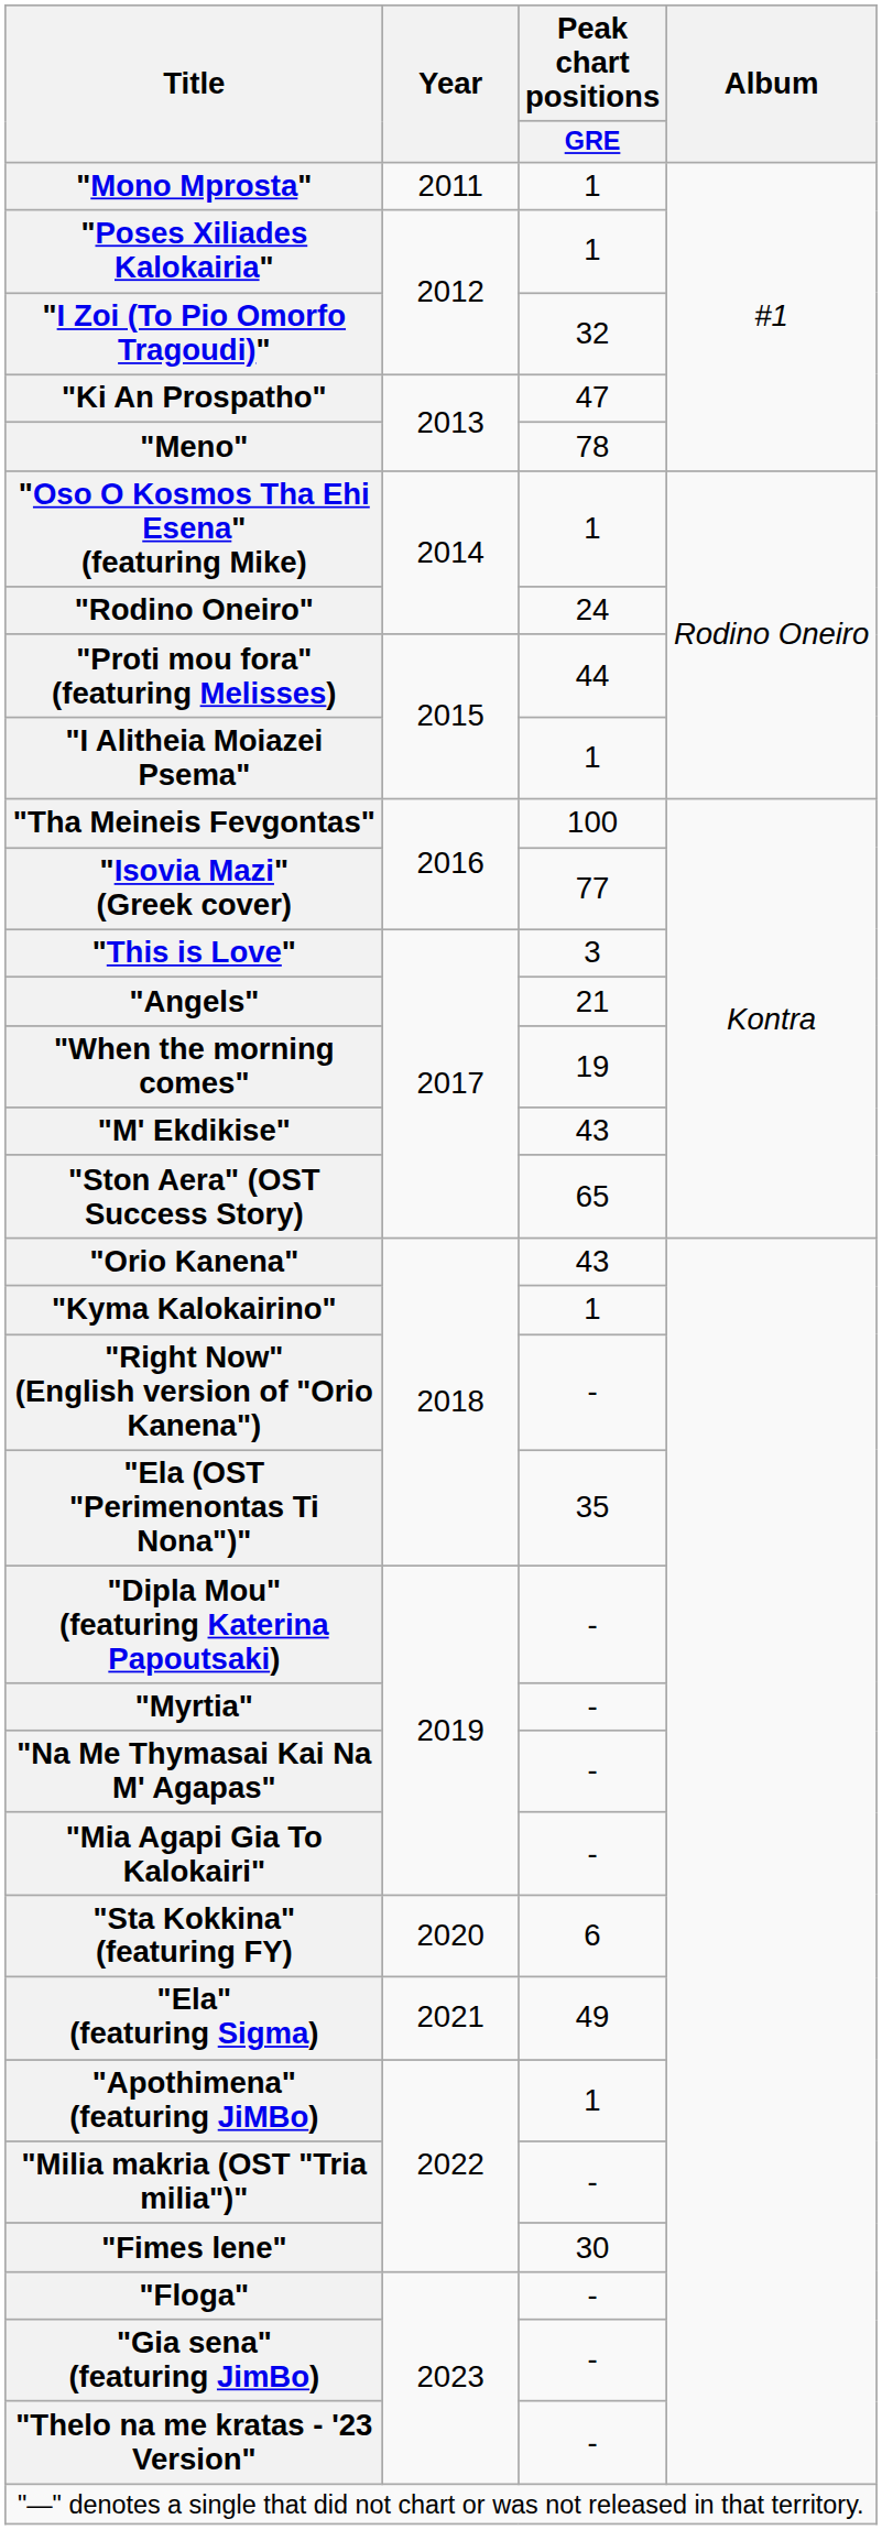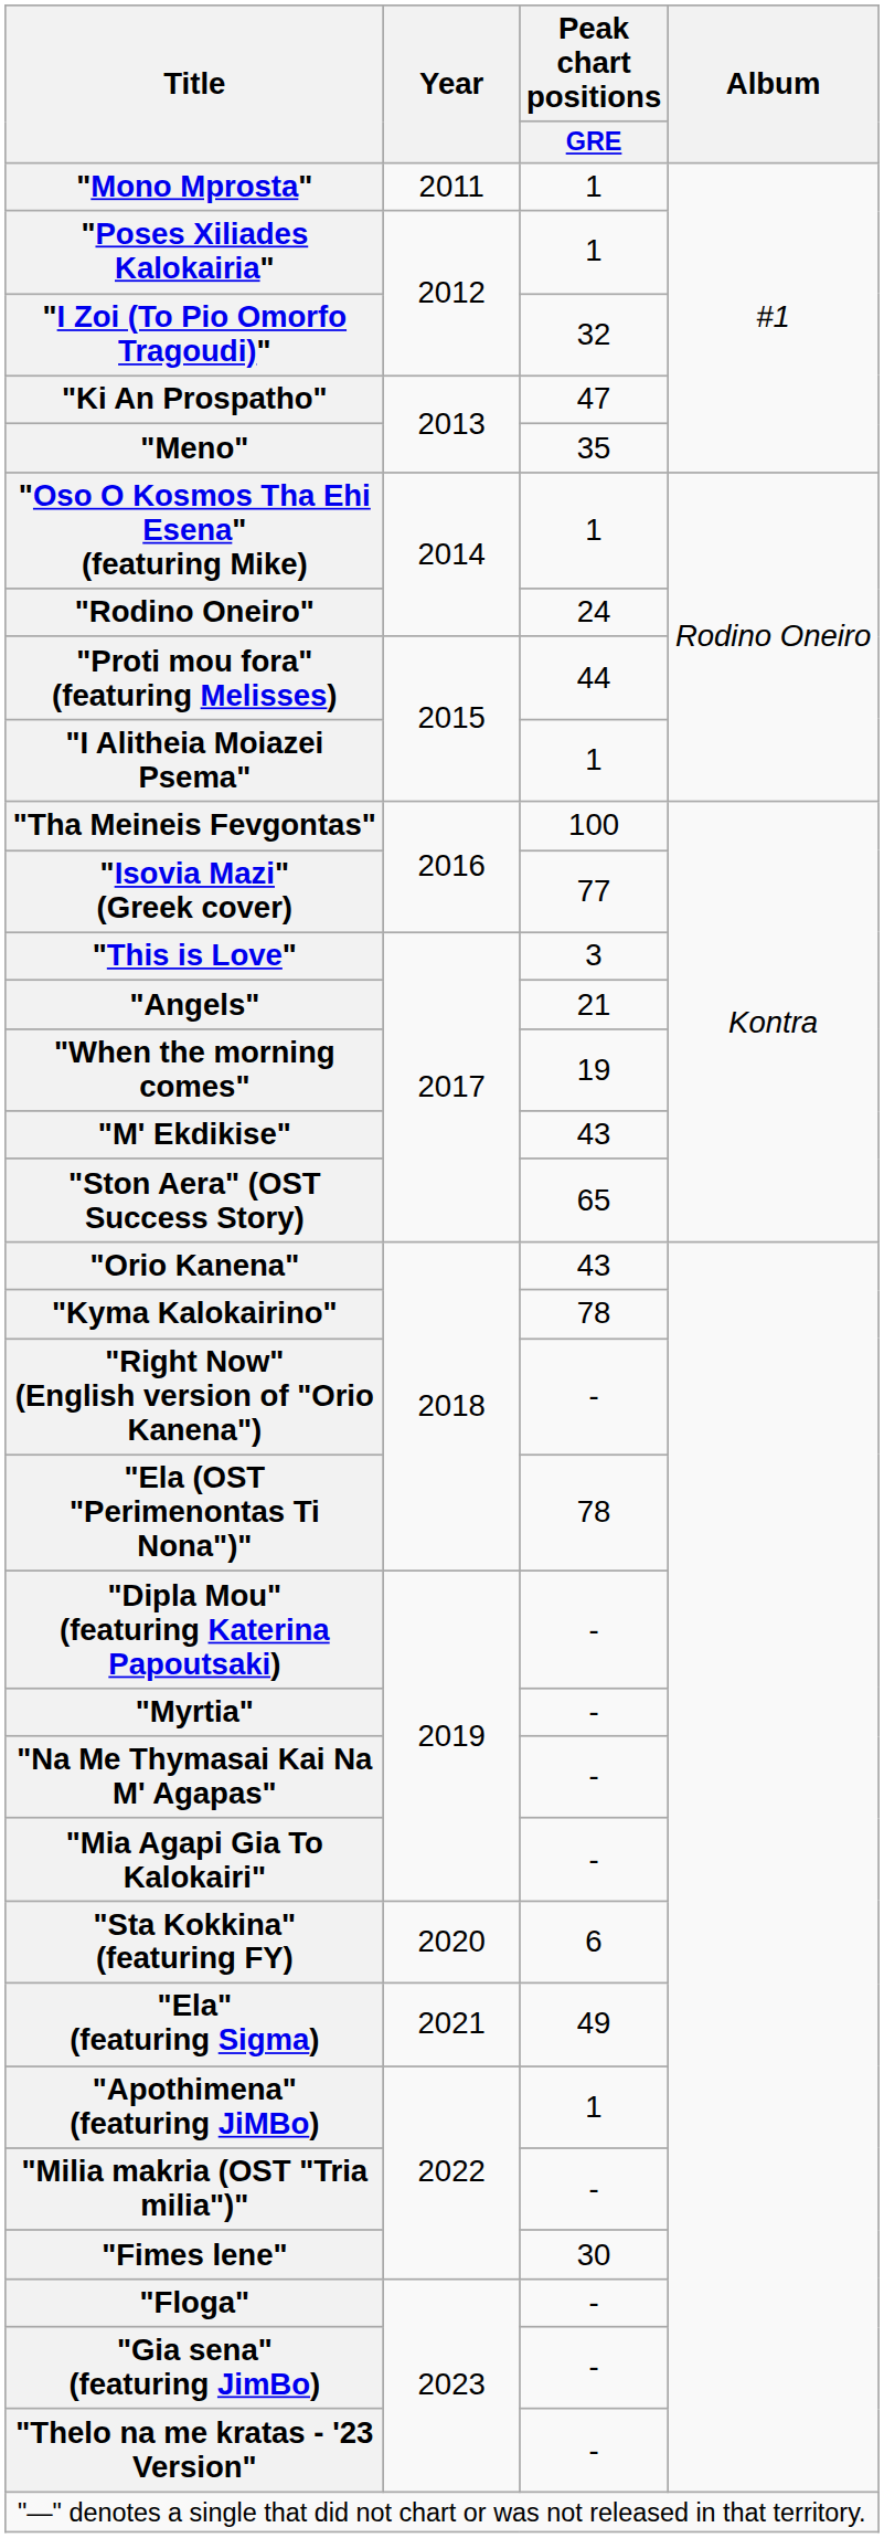"Μeno" | Peak chart positions / GRE: 78 -> 35
"Kyma Kalokairino" | Peak chart positions / GRE: 1 -> 78
"Ela (OST "Perimenontas Ti Nona")" | Peak chart positions / GRE: 35 -> 78
